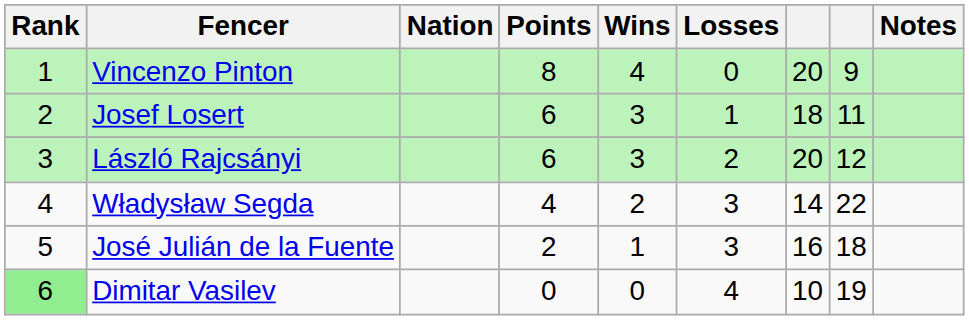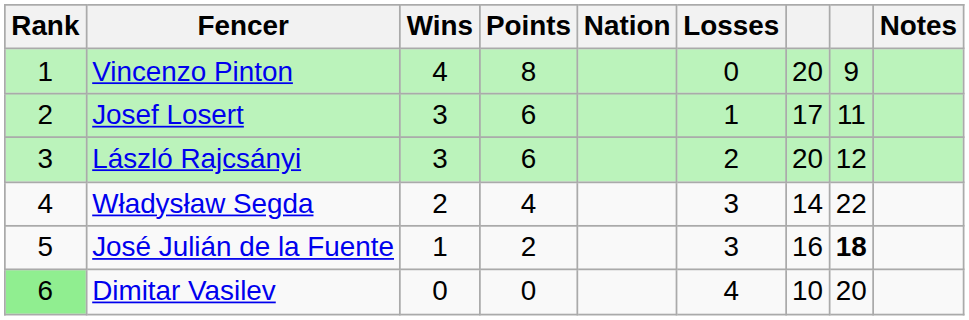columns swapped: Nation <-> Wins
Josef Losert | column 7: 18 -> 17
José Julián de la Fuente | column 8: normal -> bold
Dimitar Vasilev | column 8: 19 -> 20
